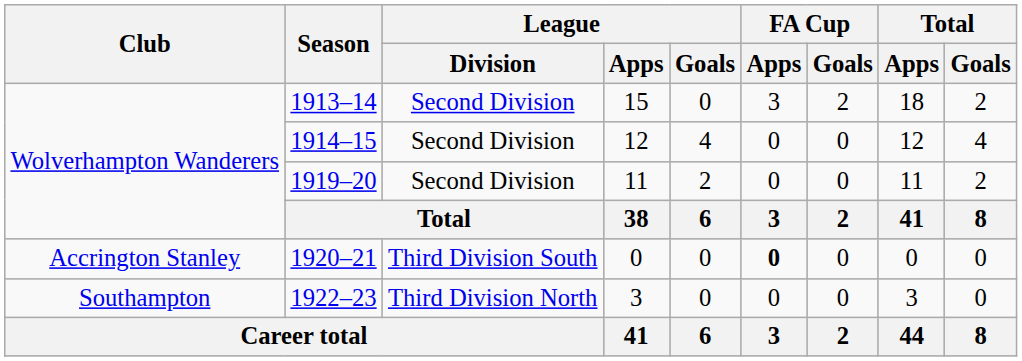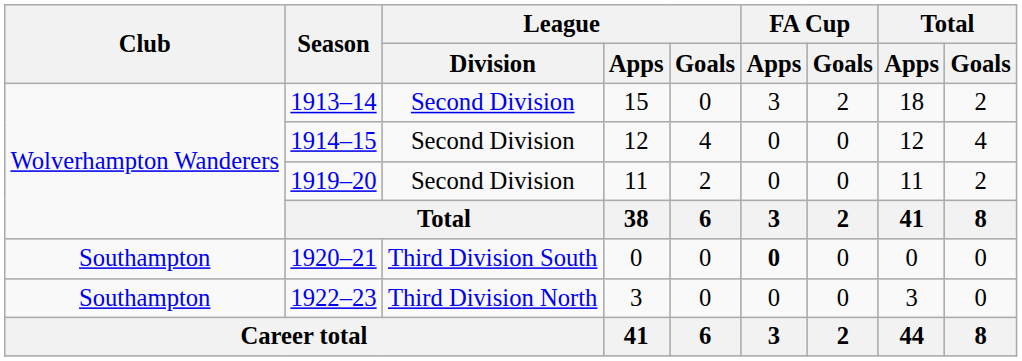1920–21 | Club: Accrington Stanley -> Southampton
